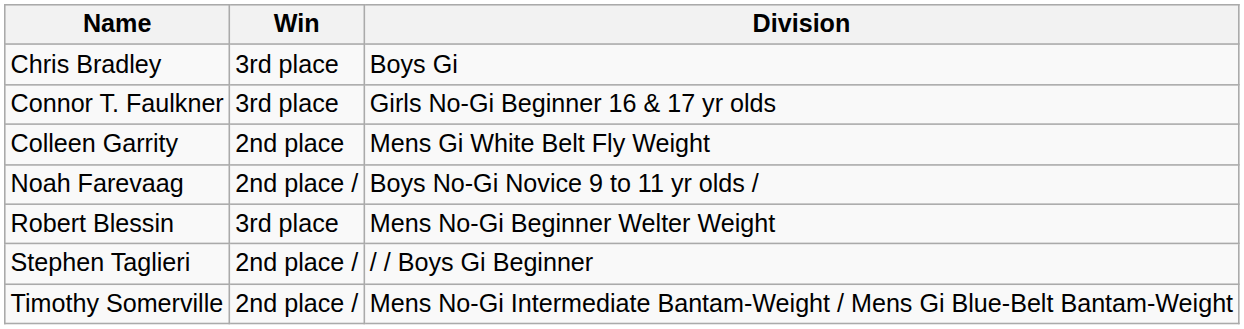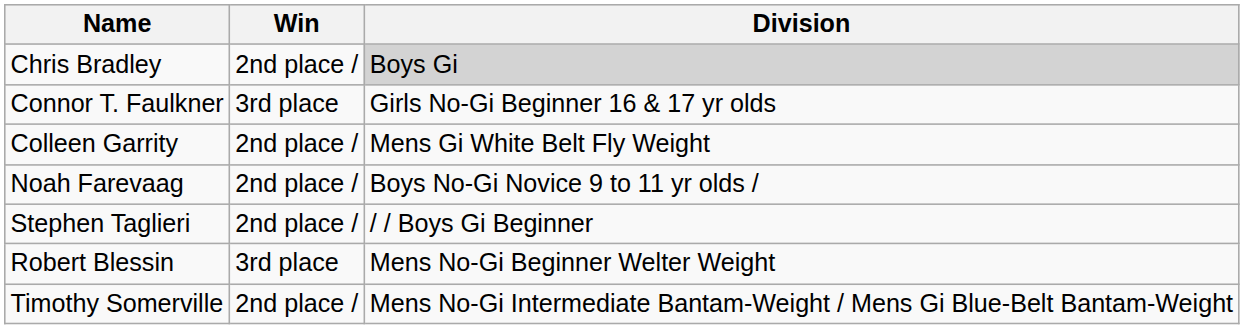Chris Bradley | Win: 3rd place -> 2nd place /
Chris Bradley | Division: no background -> lightgrey background
Colleen Garrity | Win: 2nd place -> 2nd place /
rows swapped: Robert Blessin <-> Stephen Taglieri
